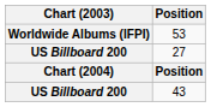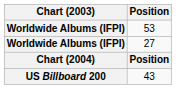27 | Chart (2003): US Billboard 200 -> Worldwide Albums (IFPI)
